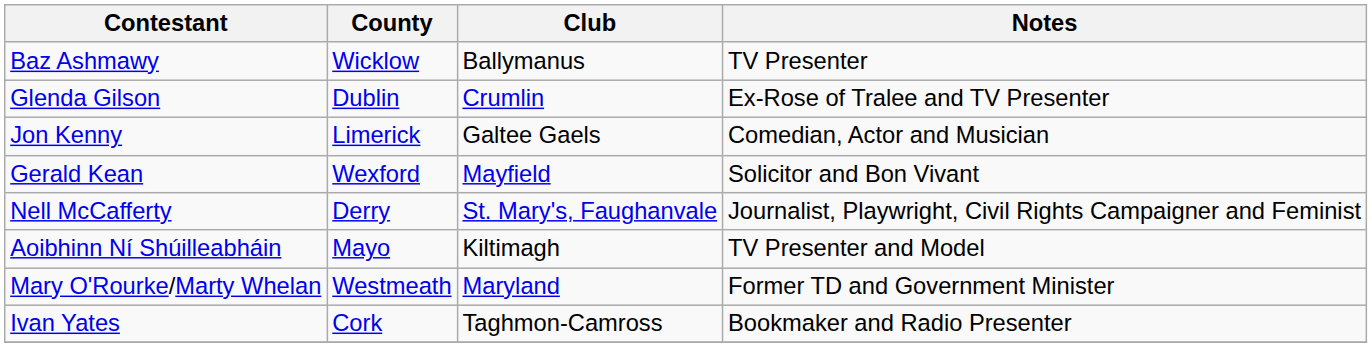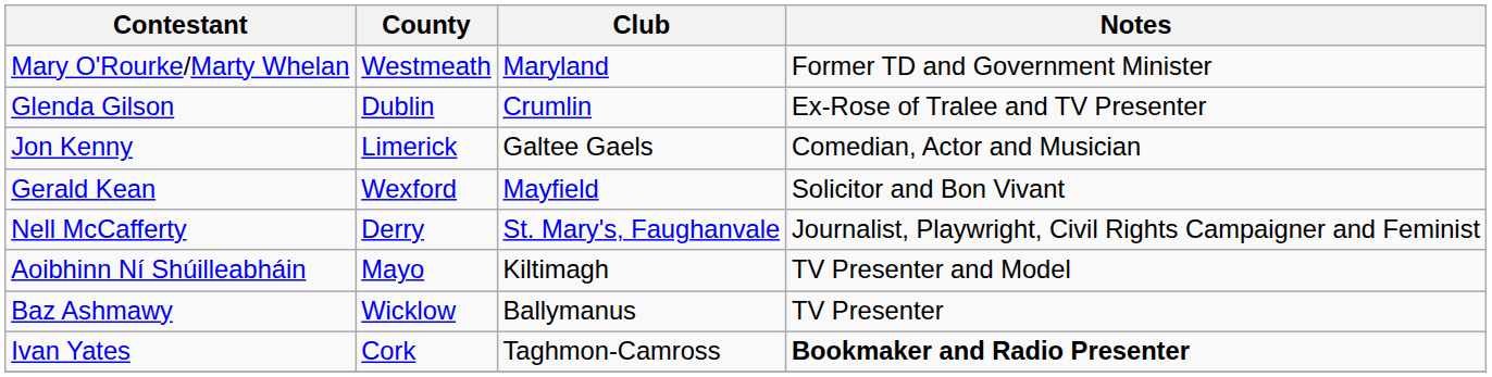rows swapped: Baz Ashmawy <-> Mary O'Rourke/Marty Whelan
Ivan Yates | Notes: normal -> bold
